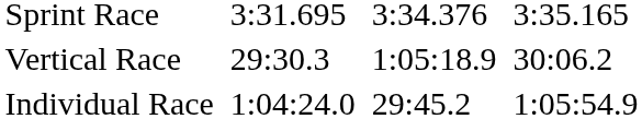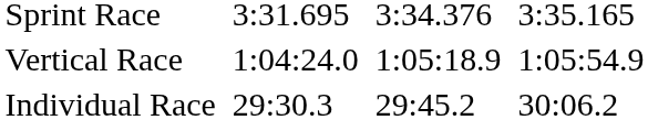Vertical Race | column 3: 29:30.3 -> 1:04:24.0
Vertical Race | column 7: 30:06.2 -> 1:05:54.9
Individual Race | column 3: 1:04:24.0 -> 29:30.3
Individual Race | column 7: 1:05:54.9 -> 30:06.2
